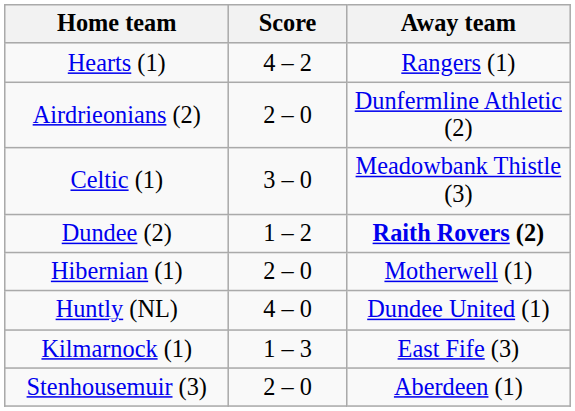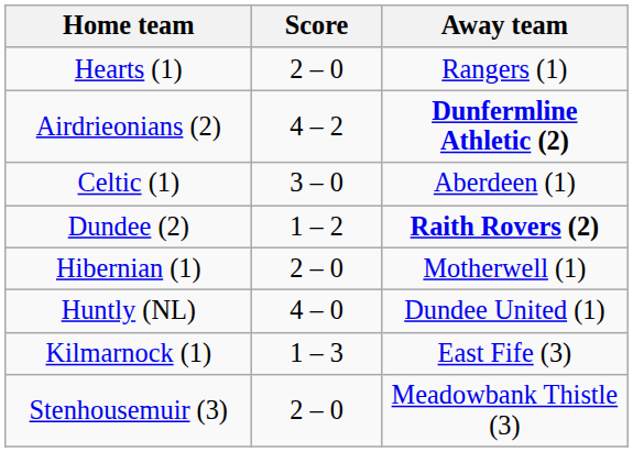Hearts (1) | Score: 4 – 2 -> 2 – 0
Airdrieonians (2) | Score: 2 – 0 -> 4 – 2
Airdrieonians (2) | Away team: normal -> bold
Celtic (1) | Away team: Meadowbank Thistle (3) -> Aberdeen (1)
Stenhousemuir (3) | Away team: Aberdeen (1) -> Meadowbank Thistle (3)
